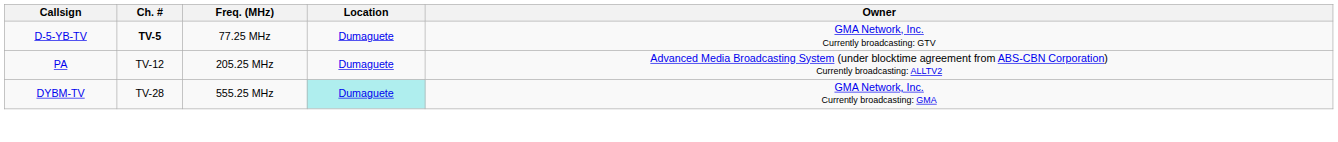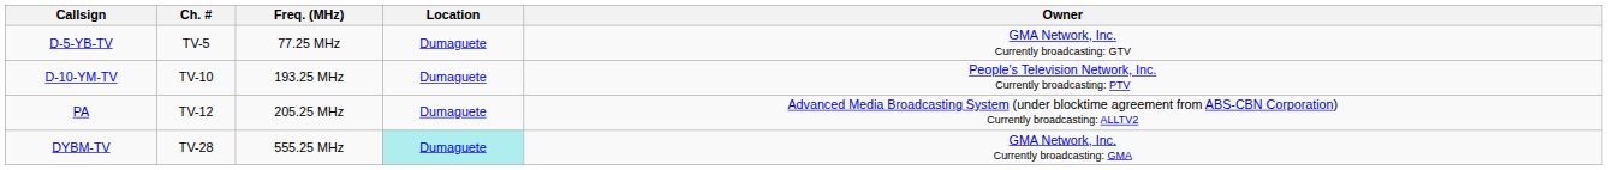D-5-YB-TV | Ch. #: bold -> normal
+ row: D-10-YM-TV | TV-10 | 193.25 MHz | Dumaguete | People's Television Network, Inc. Currently broadcasting: PTV
